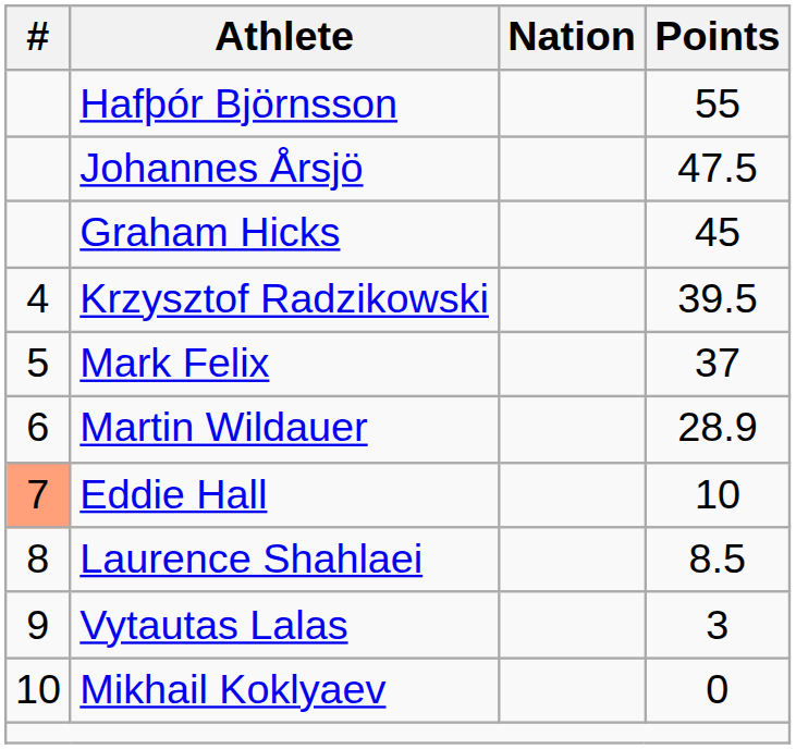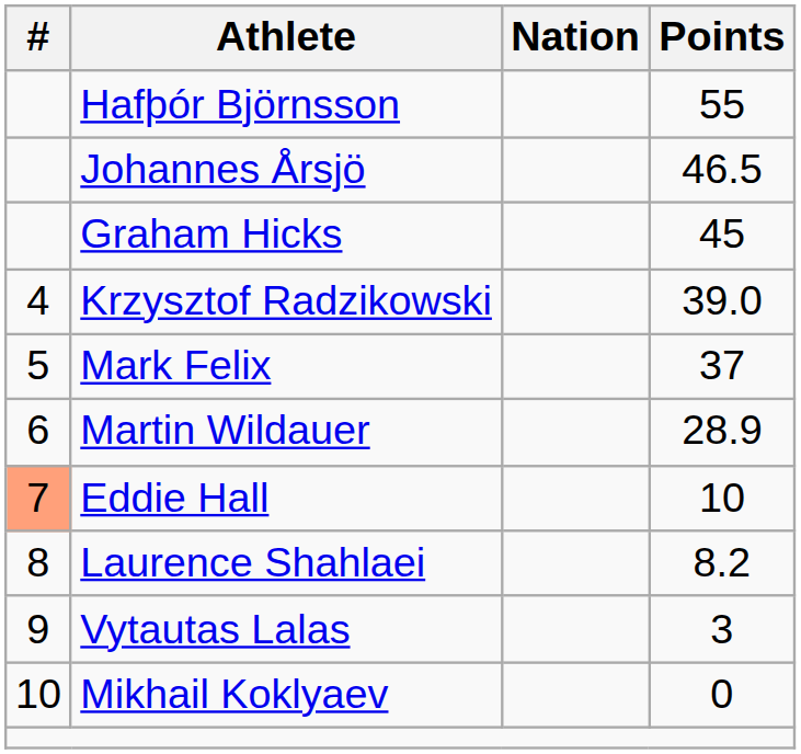Johannes Årsjö | Points: 47.5 -> 46.5
Krzysztof Radzikowski | Points: 39.5 -> 39.0
Laurence Shahlaei | Points: 8.5 -> 8.2
